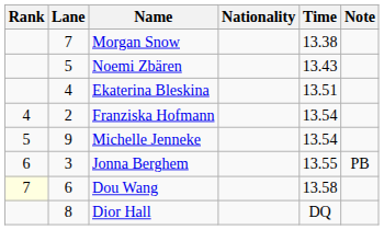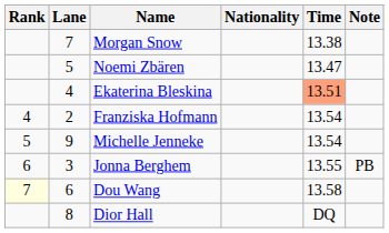Noemi Zbären | Time: 13.43 -> 13.47
Ekaterina Bleskina | Time: no background -> lightsalmon background
